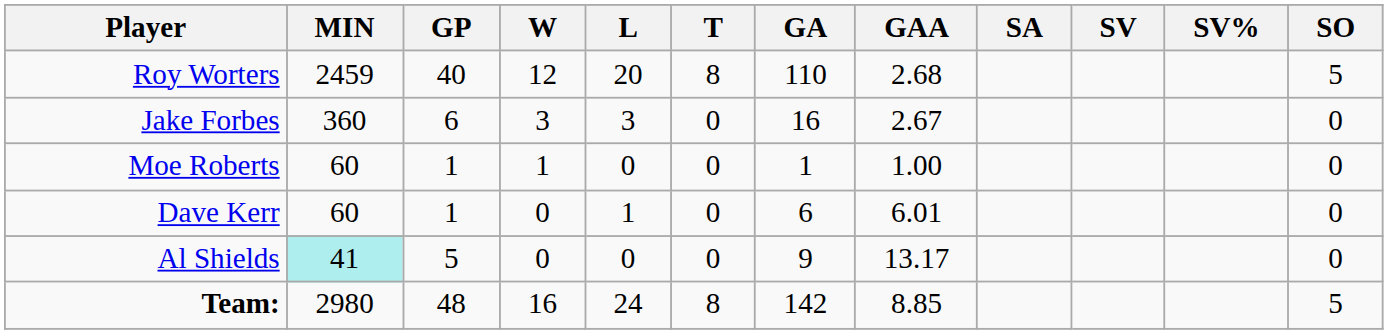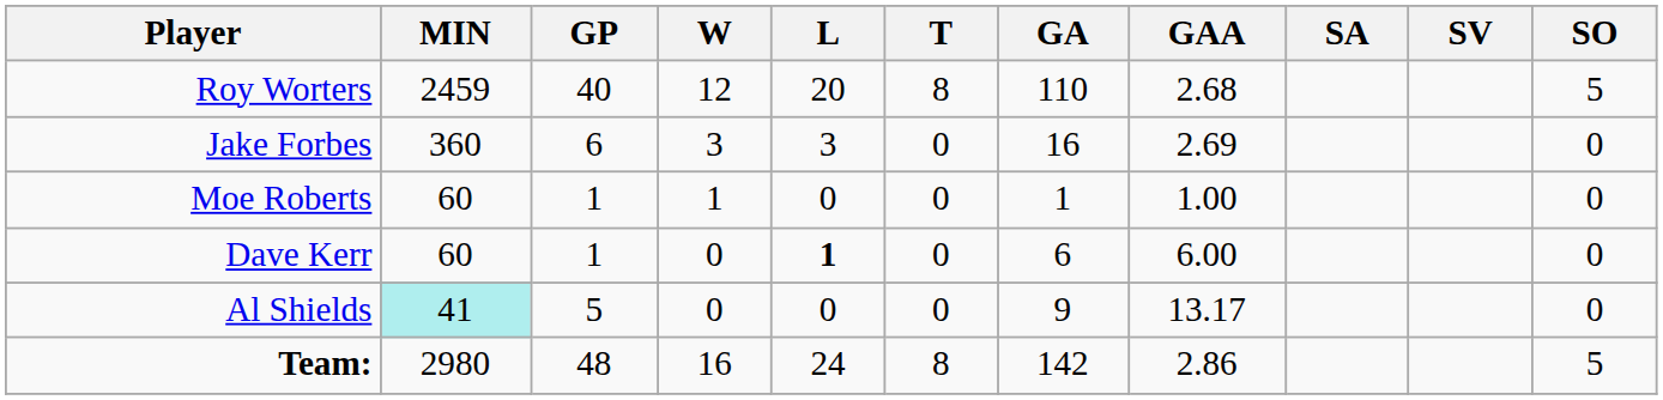- column: SV%
Jake Forbes | GAA: 2.67 -> 2.69
Dave Kerr | L: normal -> bold
Dave Kerr | GAA: 6.01 -> 6.00
Team: | GAA: 8.85 -> 2.86
